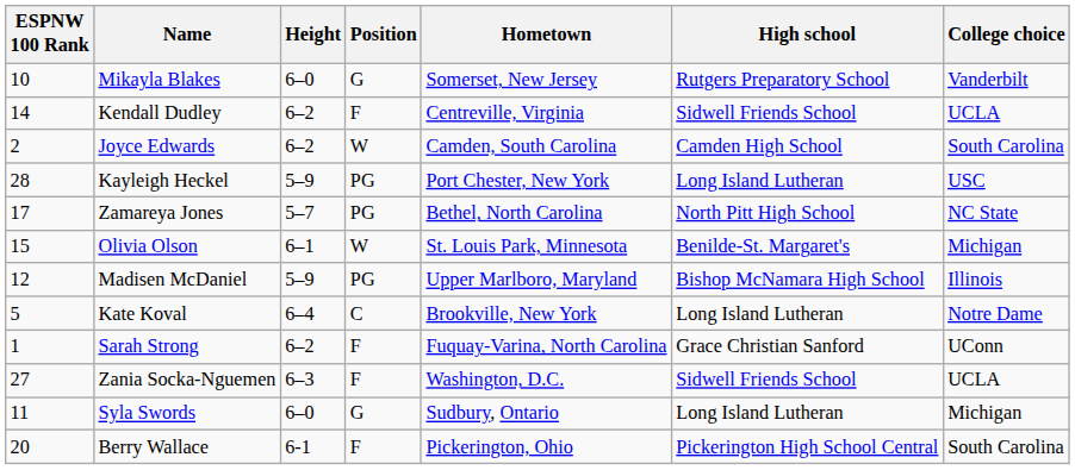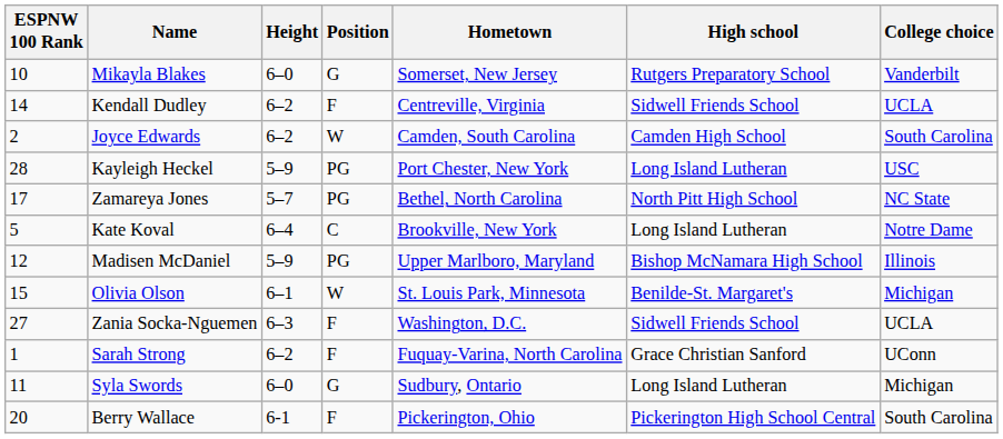rows swapped: Kate Koval <-> Olivia Olson
rows swapped: Zania Socka-Nguemen <-> Sarah Strong
